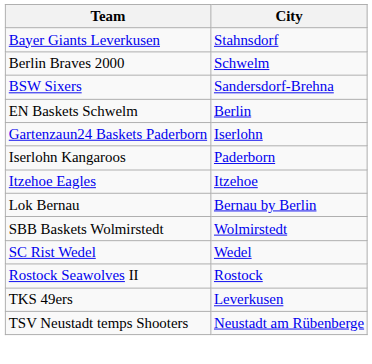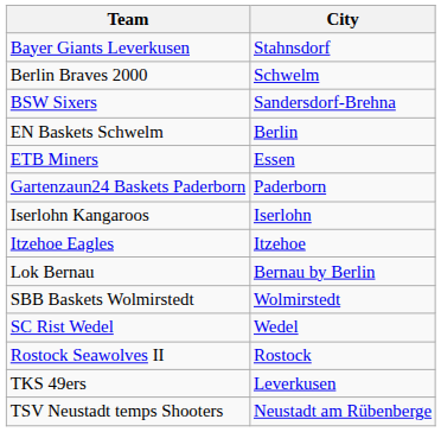+ row: ETB Miners | Essen
Gartenzaun24 Baskets Paderborn | City: Iserlohn -> Paderborn
Iserlohn Kangaroos | City: Paderborn -> Iserlohn
